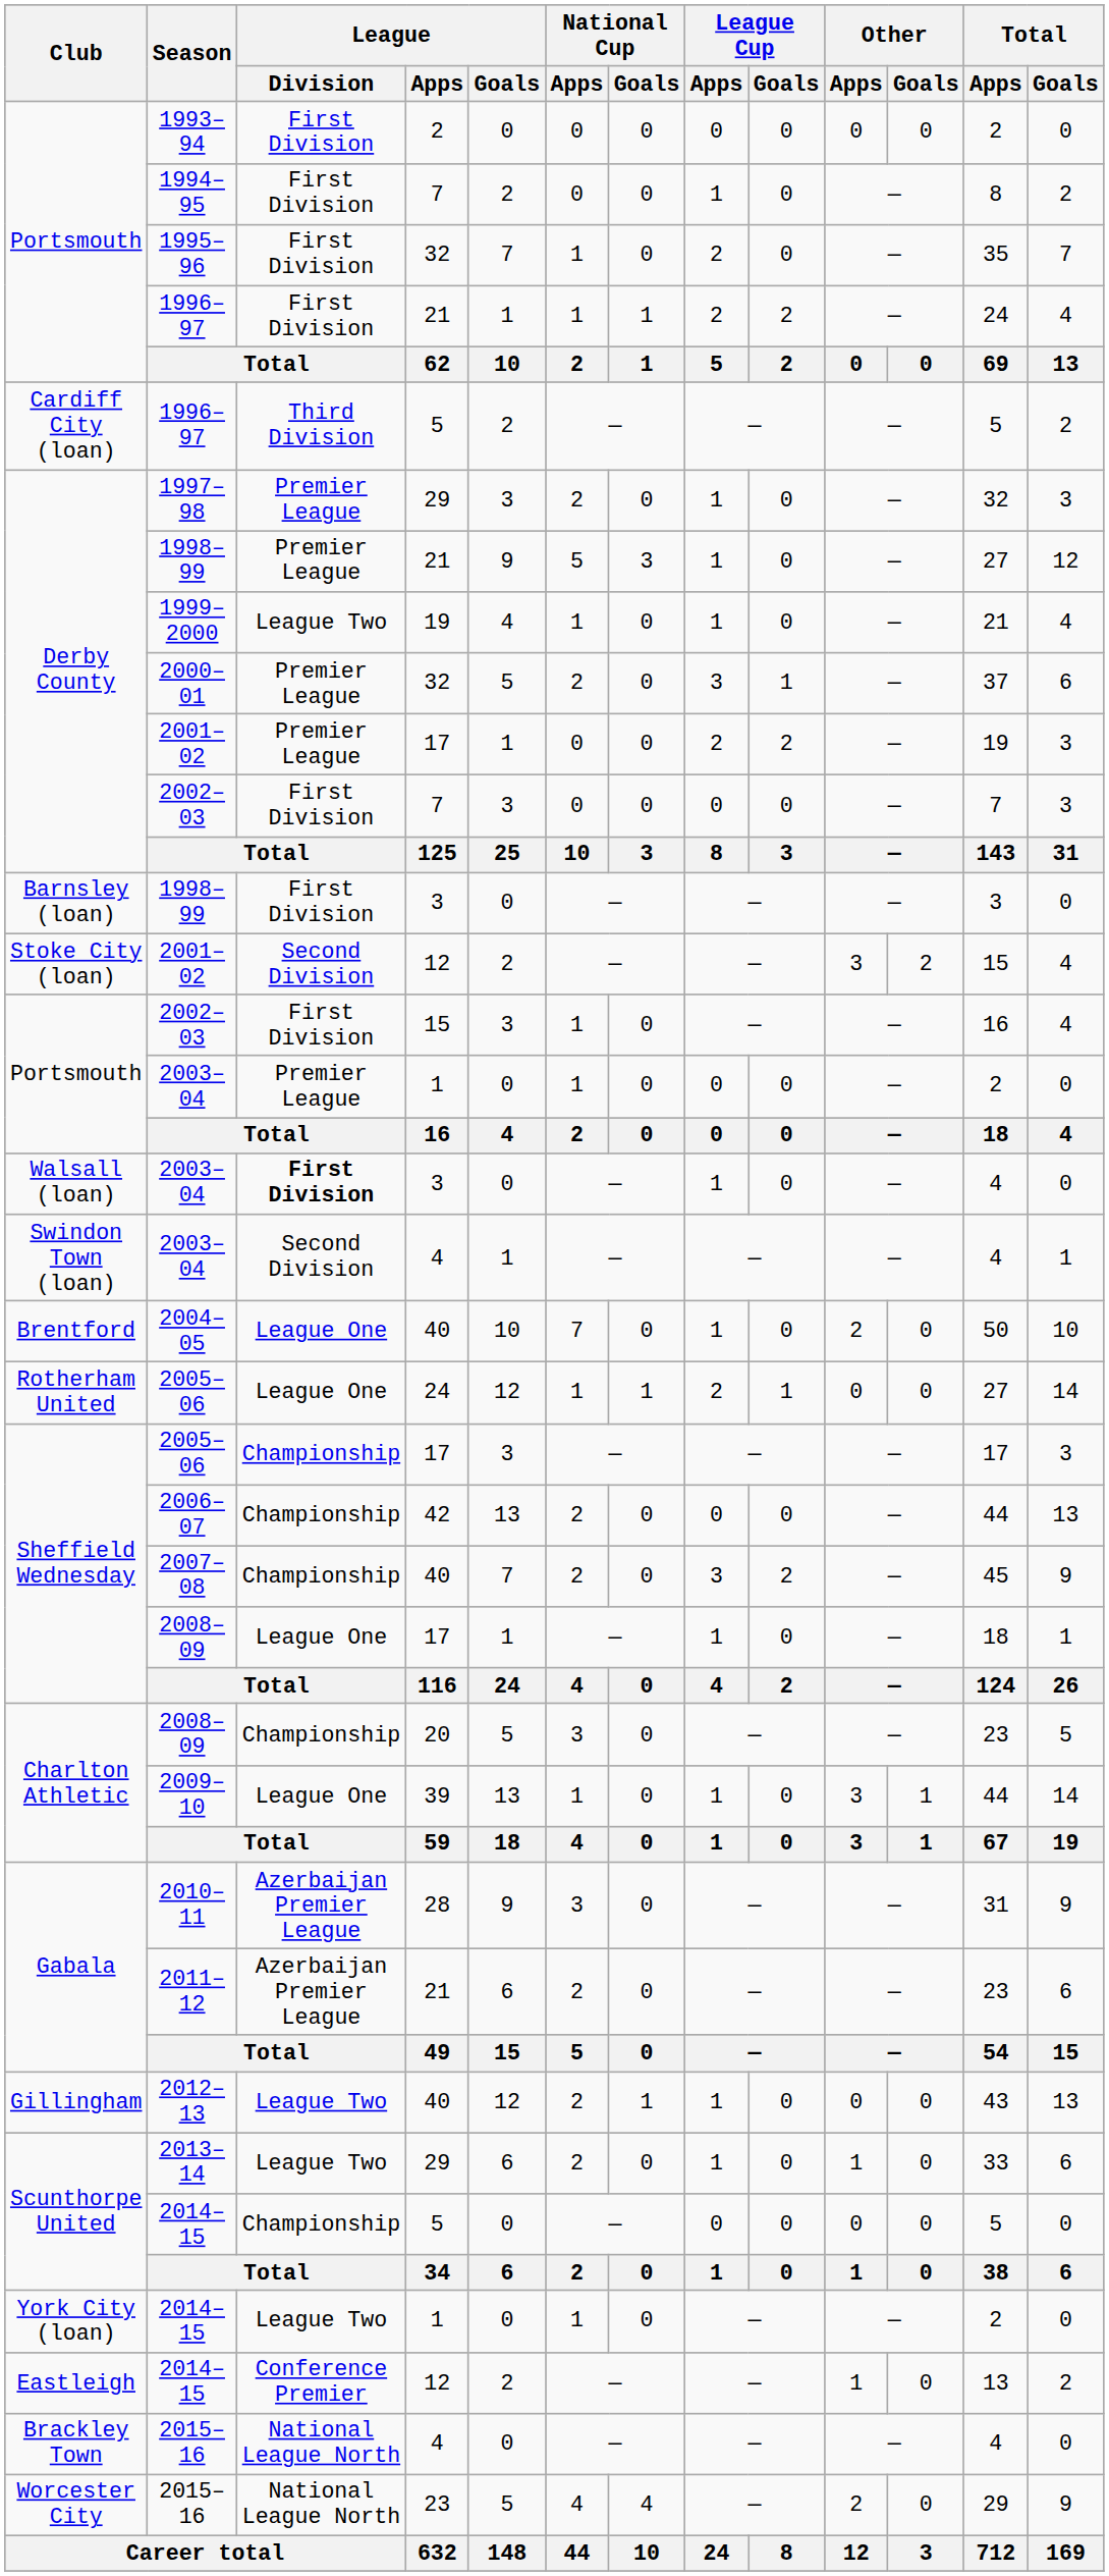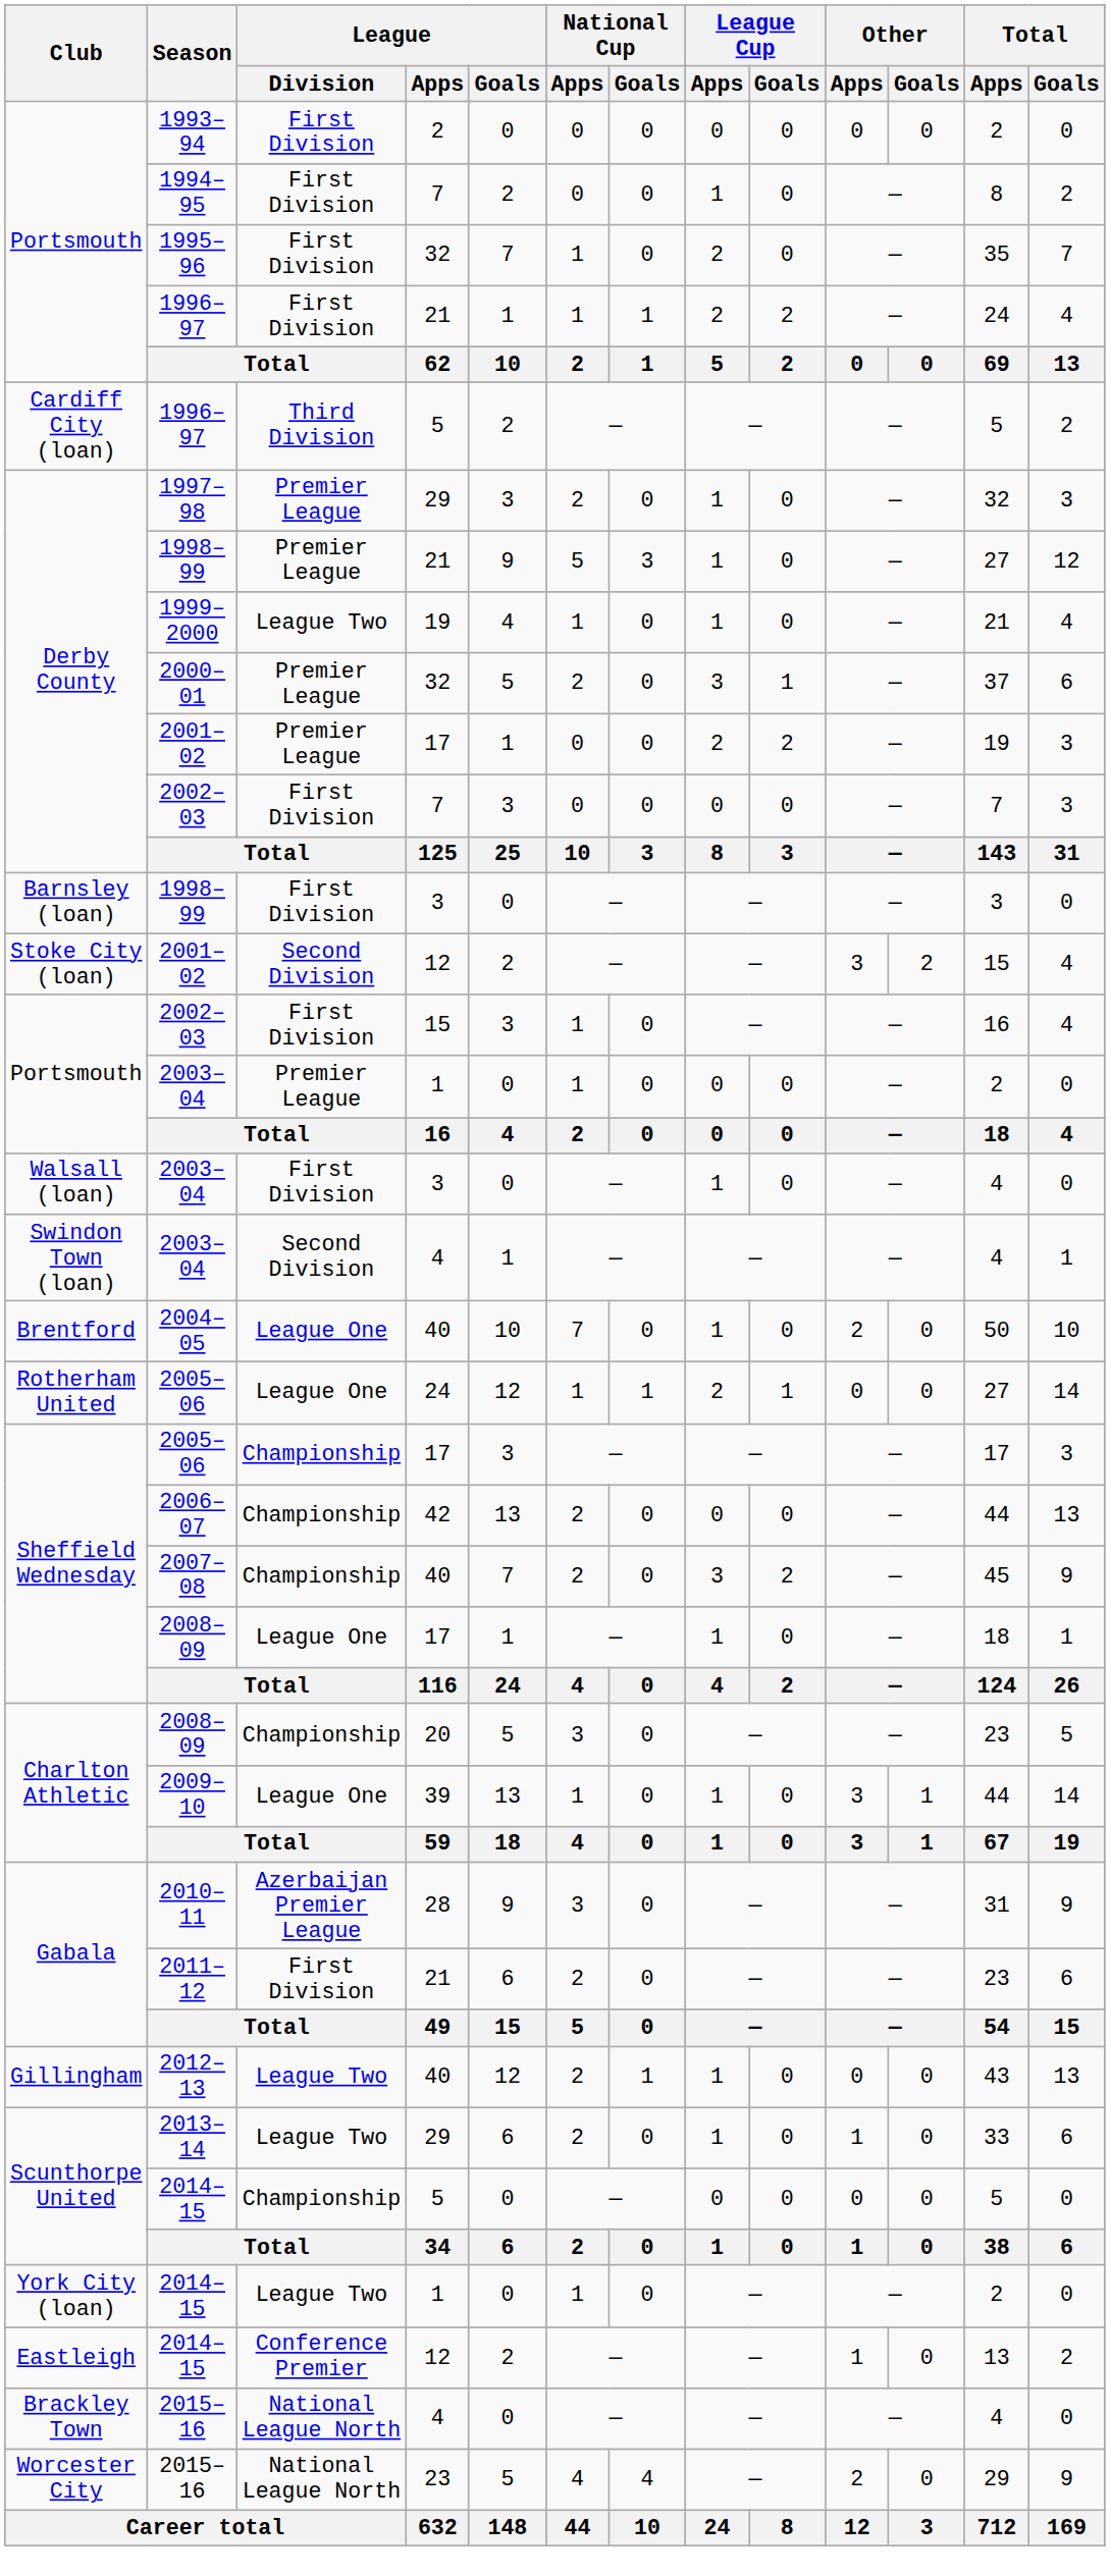2003–04 / 3 | League / Division: bold -> normal
2011–12 | League / Division: Azerbaijan Premier League -> First Division
